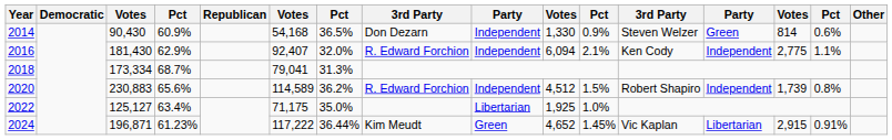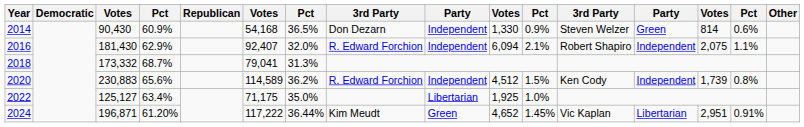2016 | column 12: Ken Cody -> Robert Shapiro
2016 | column 14: 2,775 -> 2,075
2018 | column 3: 173,334 -> 173,332
2020 | column 12: Robert Shapiro -> Ken Cody
2024 | column 4: 61.23% -> 61.20%
2024 | column 14: 2,915 -> 2,951
